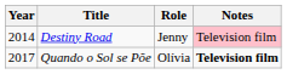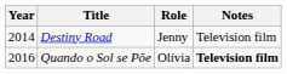Destiny Road | Notes: pink background -> no background
Quando o Sol se Põe | Year: 2017 -> 2016
